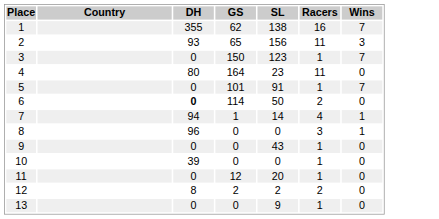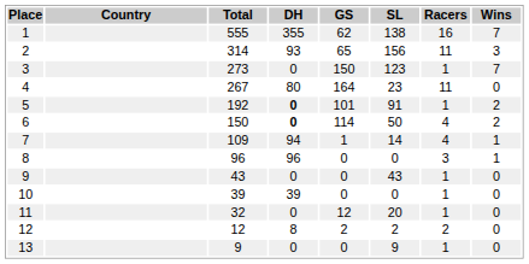+ column: Total | 555 | 314 | 273 | 267 | 192 | 150 | 109 | 96 | 43 | 39 | 32 | 12 | 9
5 | DH: normal -> bold
5 | Wins: 7 -> 2
6 | Racers: 2 -> 4
6 | Wins: 0 -> 2
